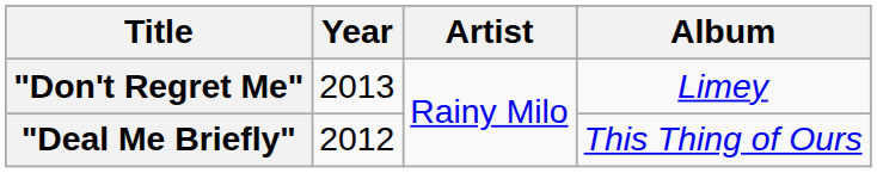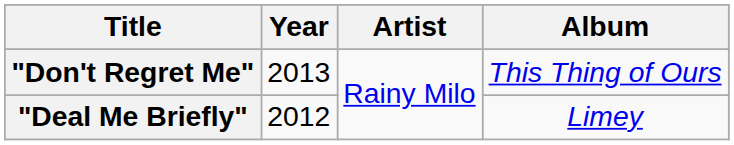"Don't Regret Me" | Album: Limey -> This Thing of Ours
"Deal Me Briefly" | Album: This Thing of Ours -> Limey
